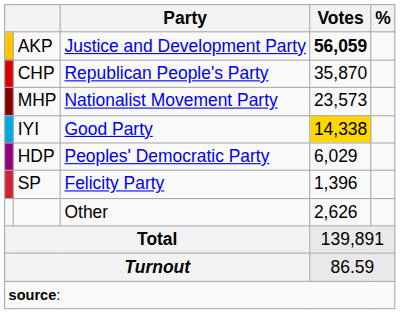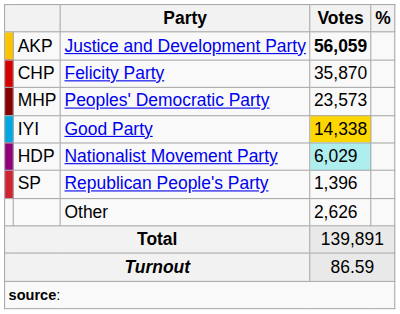CHP | Party: Republican People's Party -> Felicity Party
MHP | Party: Nationalist Movement Party -> Peoples' Democratic Party
HDP | Party: Peoples' Democratic Party -> Nationalist Movement Party
HDP | Votes: no background -> paleturquoise background
SP | Party: Felicity Party -> Republican People's Party
